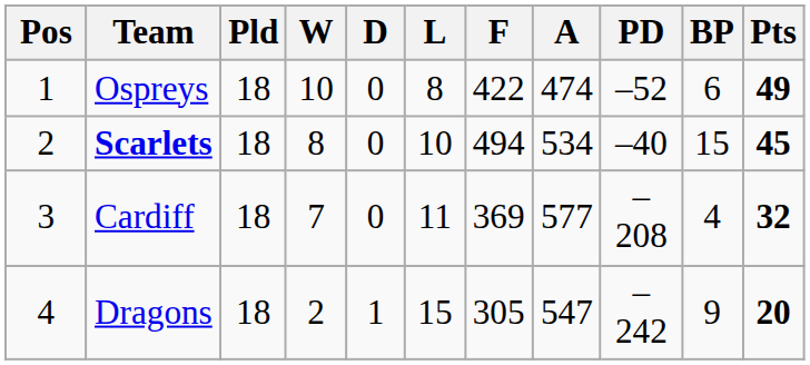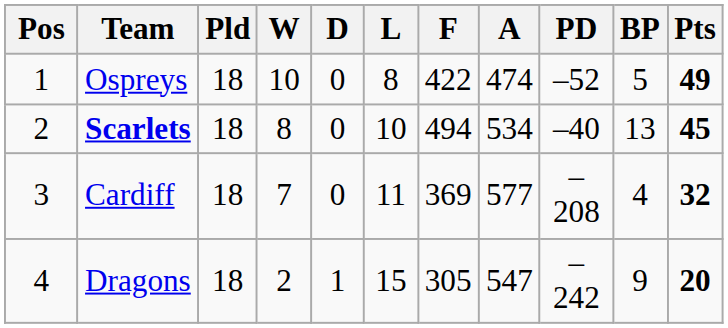Ospreys | BP: 6 -> 5
Scarlets | BP: 15 -> 13
